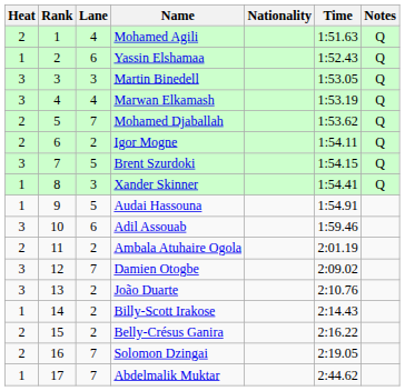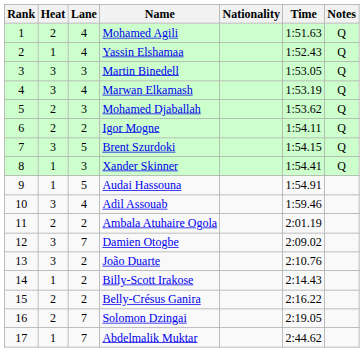columns swapped: Rank <-> Heat
Yassin Elshamaa | Lane: 6 -> 4
Mohamed Djaballah | Lane: 7 -> 3
Adil Assouab | Lane: 6 -> 4
